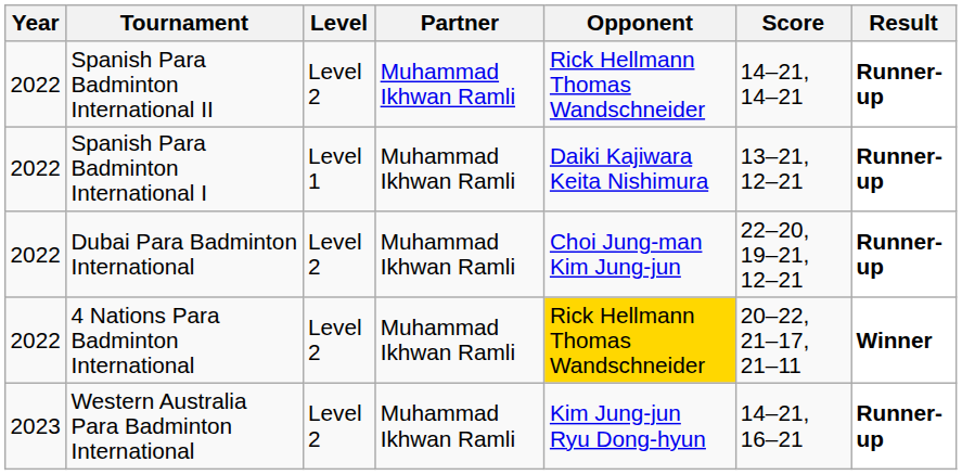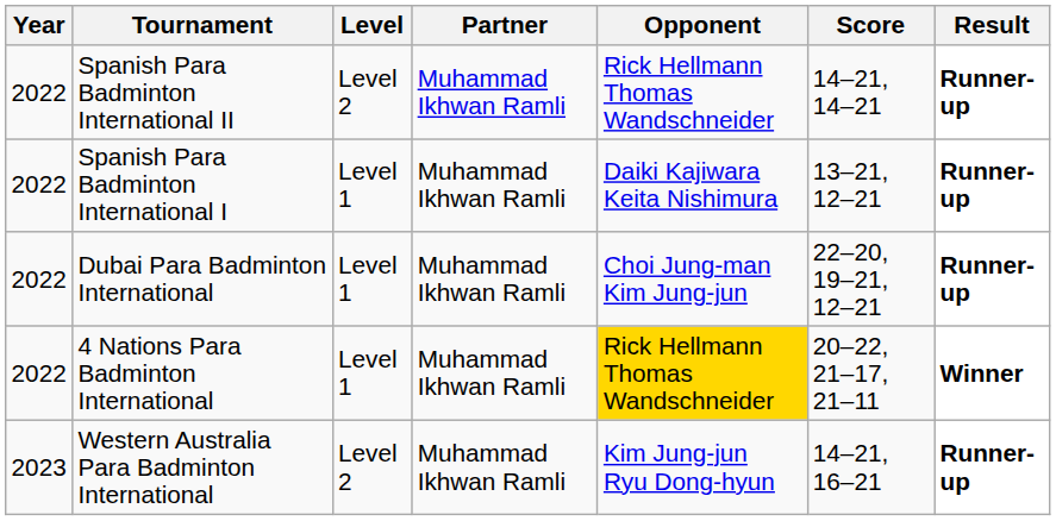Dubai Para Badminton International | Level: Level 2 -> Level 1
4 Nations Para Badminton International | Level: Level 2 -> Level 1
